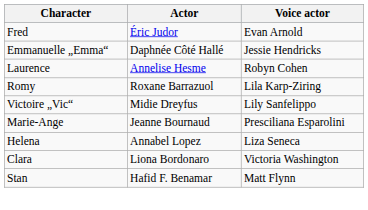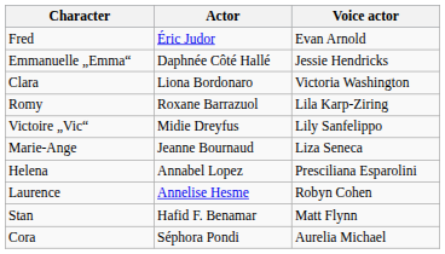rows swapped: Clara <-> Laurence
Marie-Ange | Voice actor: Presciliana Esparolini -> Liza Seneca
Helena | Voice actor: Liza Seneca -> Presciliana Esparolini
+ row: Cora | Séphora Pondi | Aurelia Michael
